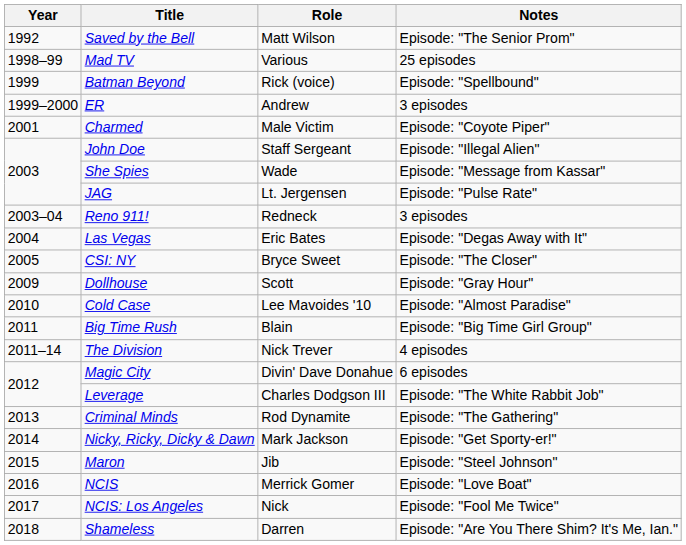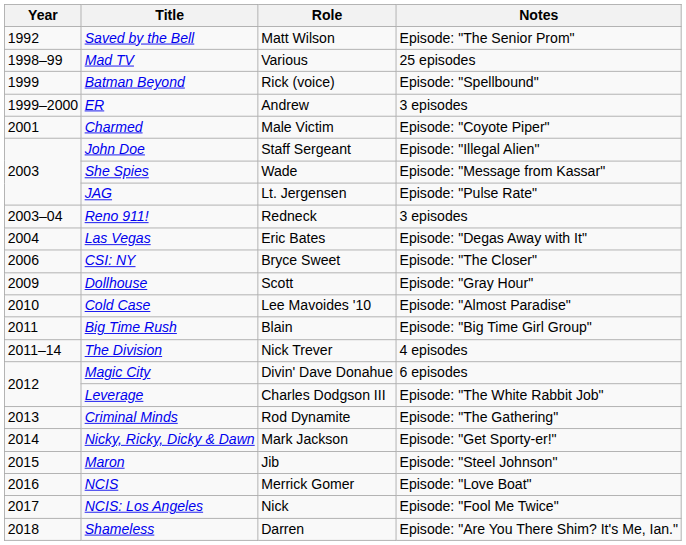CSI: NY | Year: 2005 -> 2006
